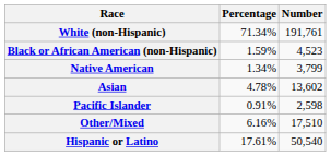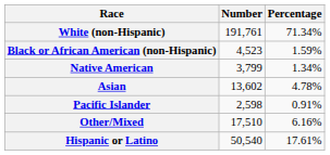columns swapped: Number <-> Percentage
